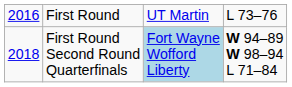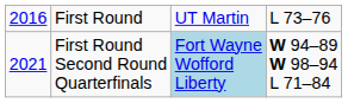First Round Second Round Quarterfinals | column 1: 2018 -> 2021
